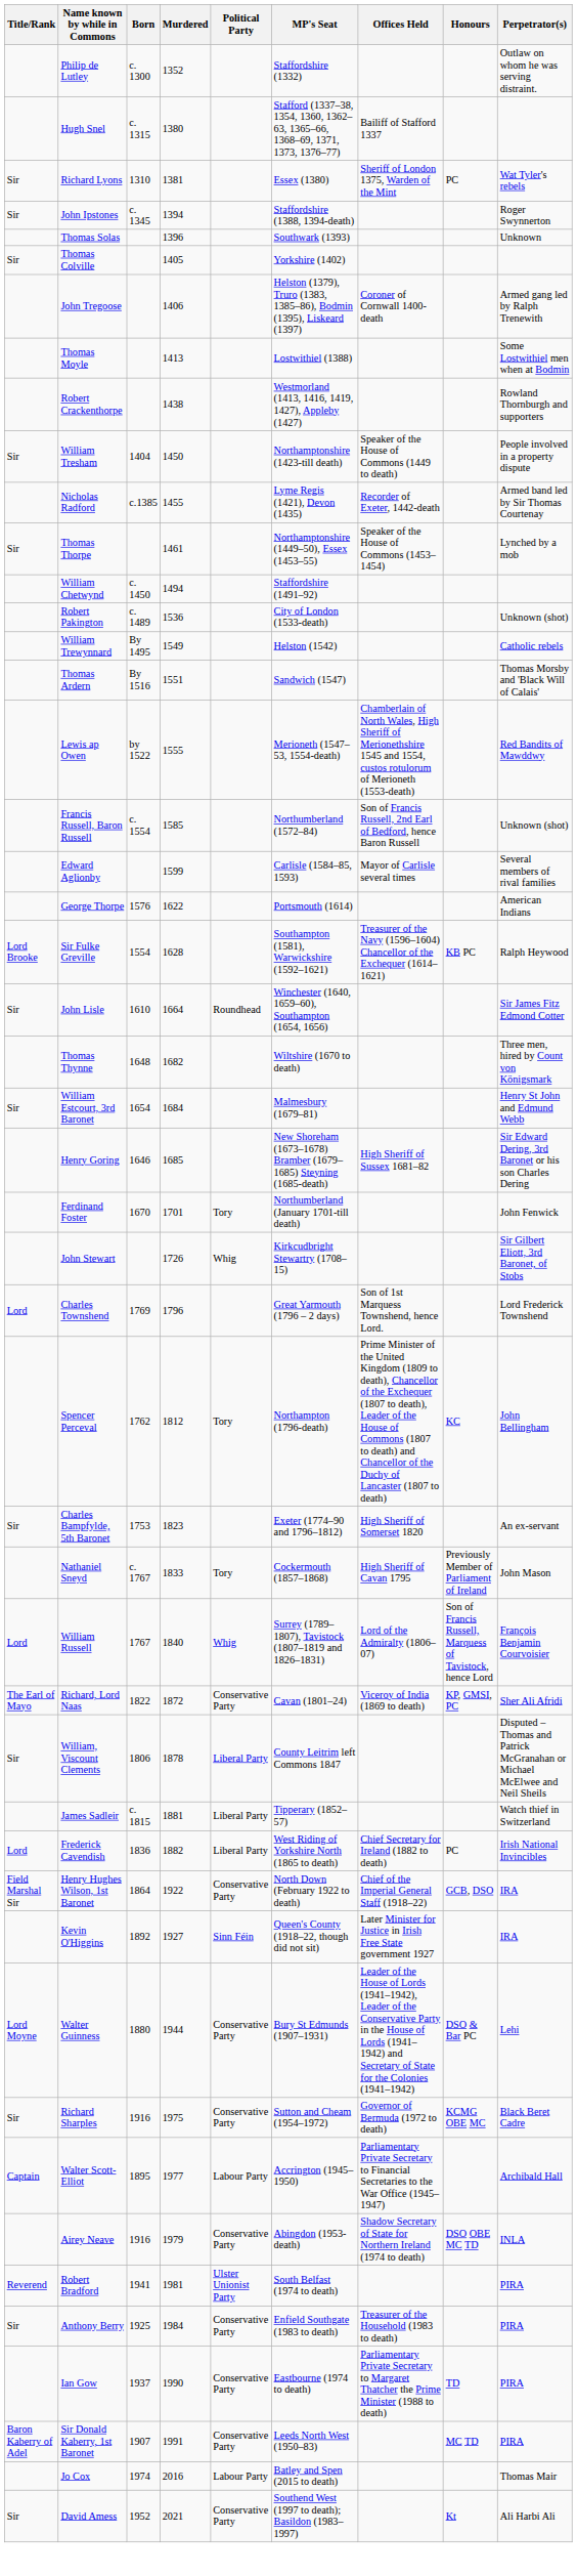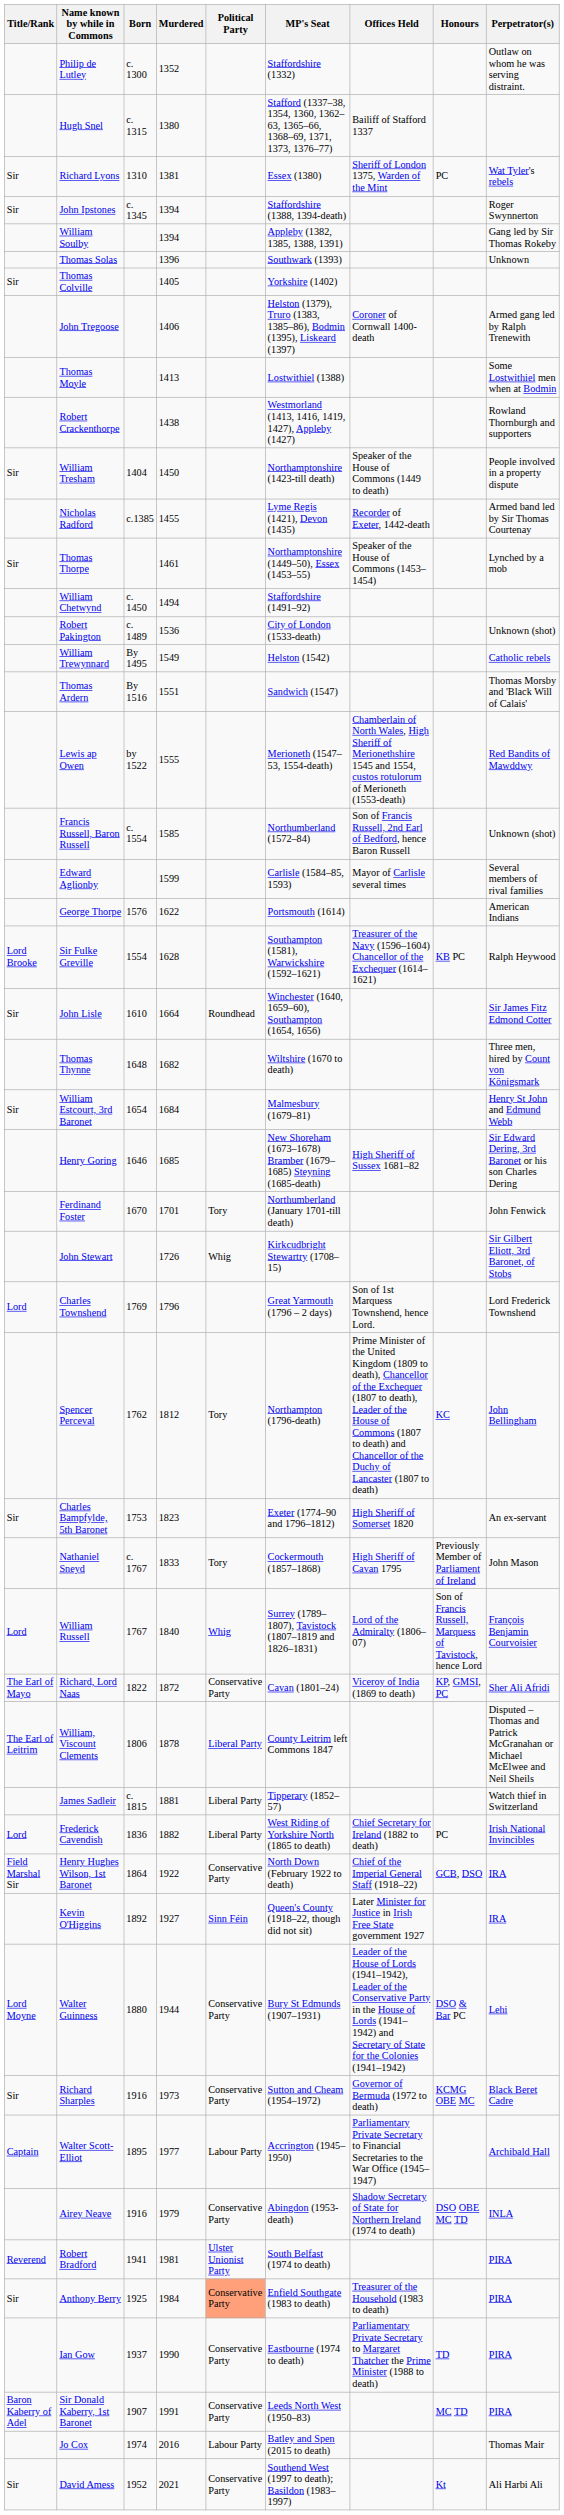+ row: William Soulby | 1394 | Appleby (1382, 1385, 1388, 1391) | Gang led by Sir Thomas Rokeby
William, Viscount Clements | Title/Rank: Sir -> The Earl of Leitrim
Richard Sharples | Murdered: 1975 -> 1973
Anthony Berry | Political Party: no background -> lightsalmon background
